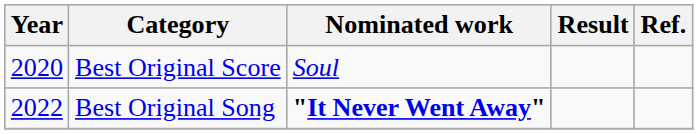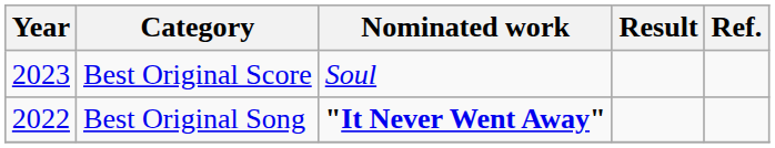Best Original Score | Year: 2020 -> 2023
